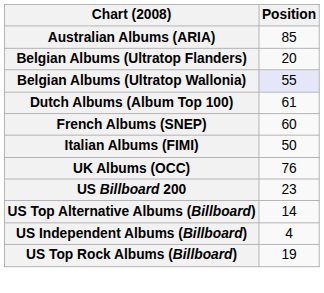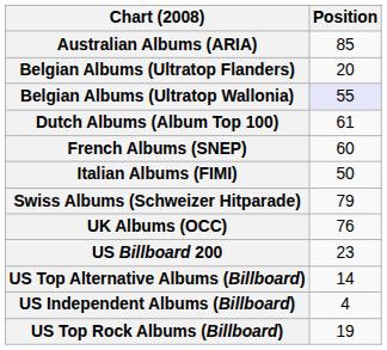+ row: Swiss Albums (Schweizer Hitparade) | 79
